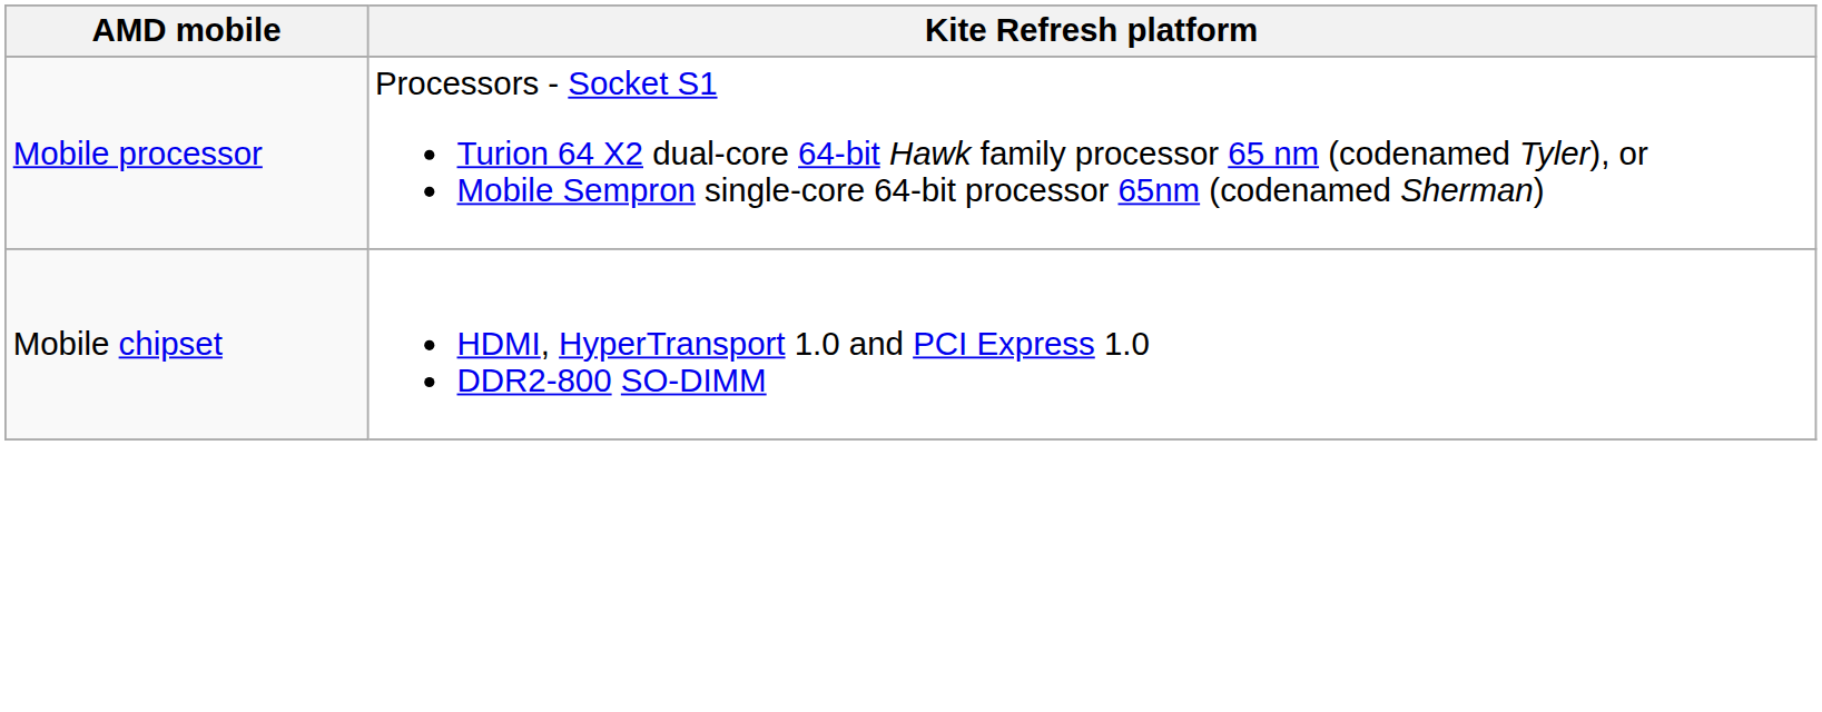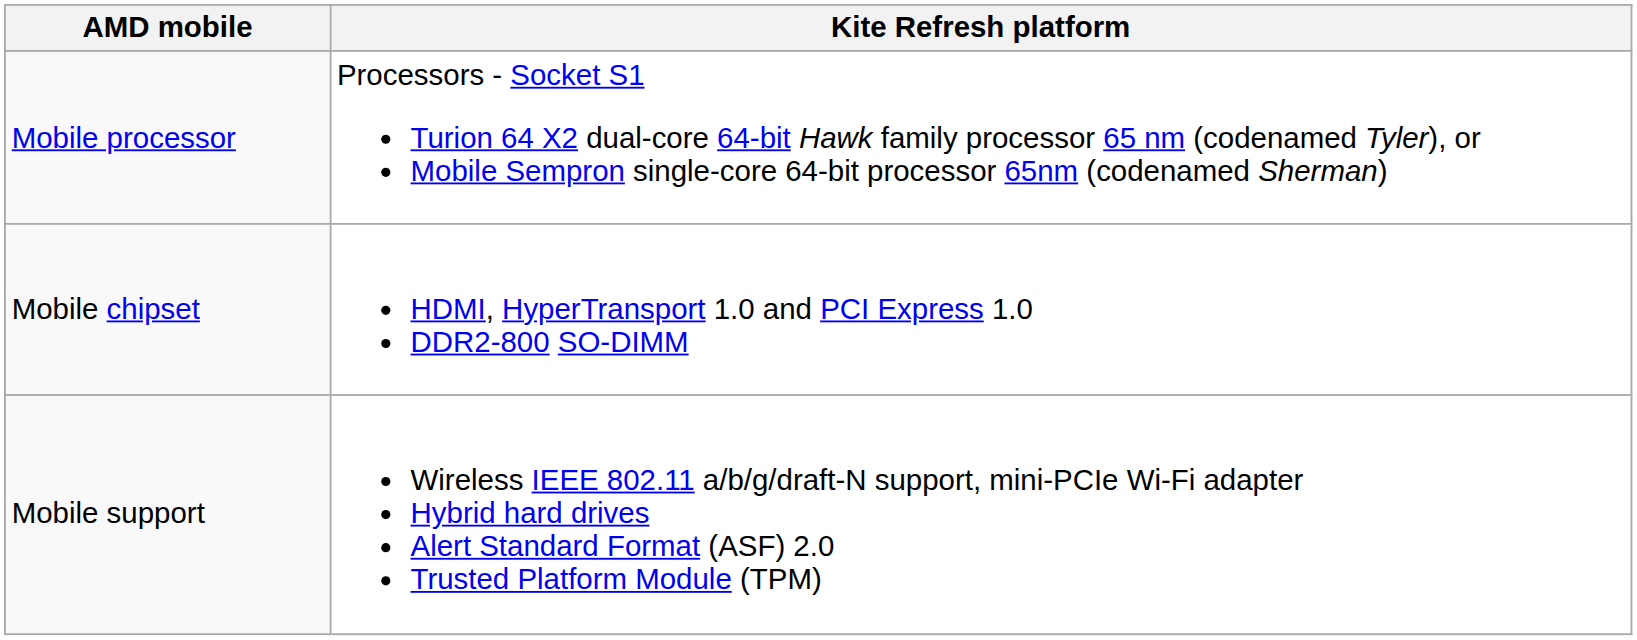+ row: Mobile support | Wireless IEEE 802.11 a/b/g/draft-N support, mini-PCIe Wi-Fi adapter Hybrid hard drives Alert Standard Format (ASF) 2.0 Trusted Platform Module (TPM)
